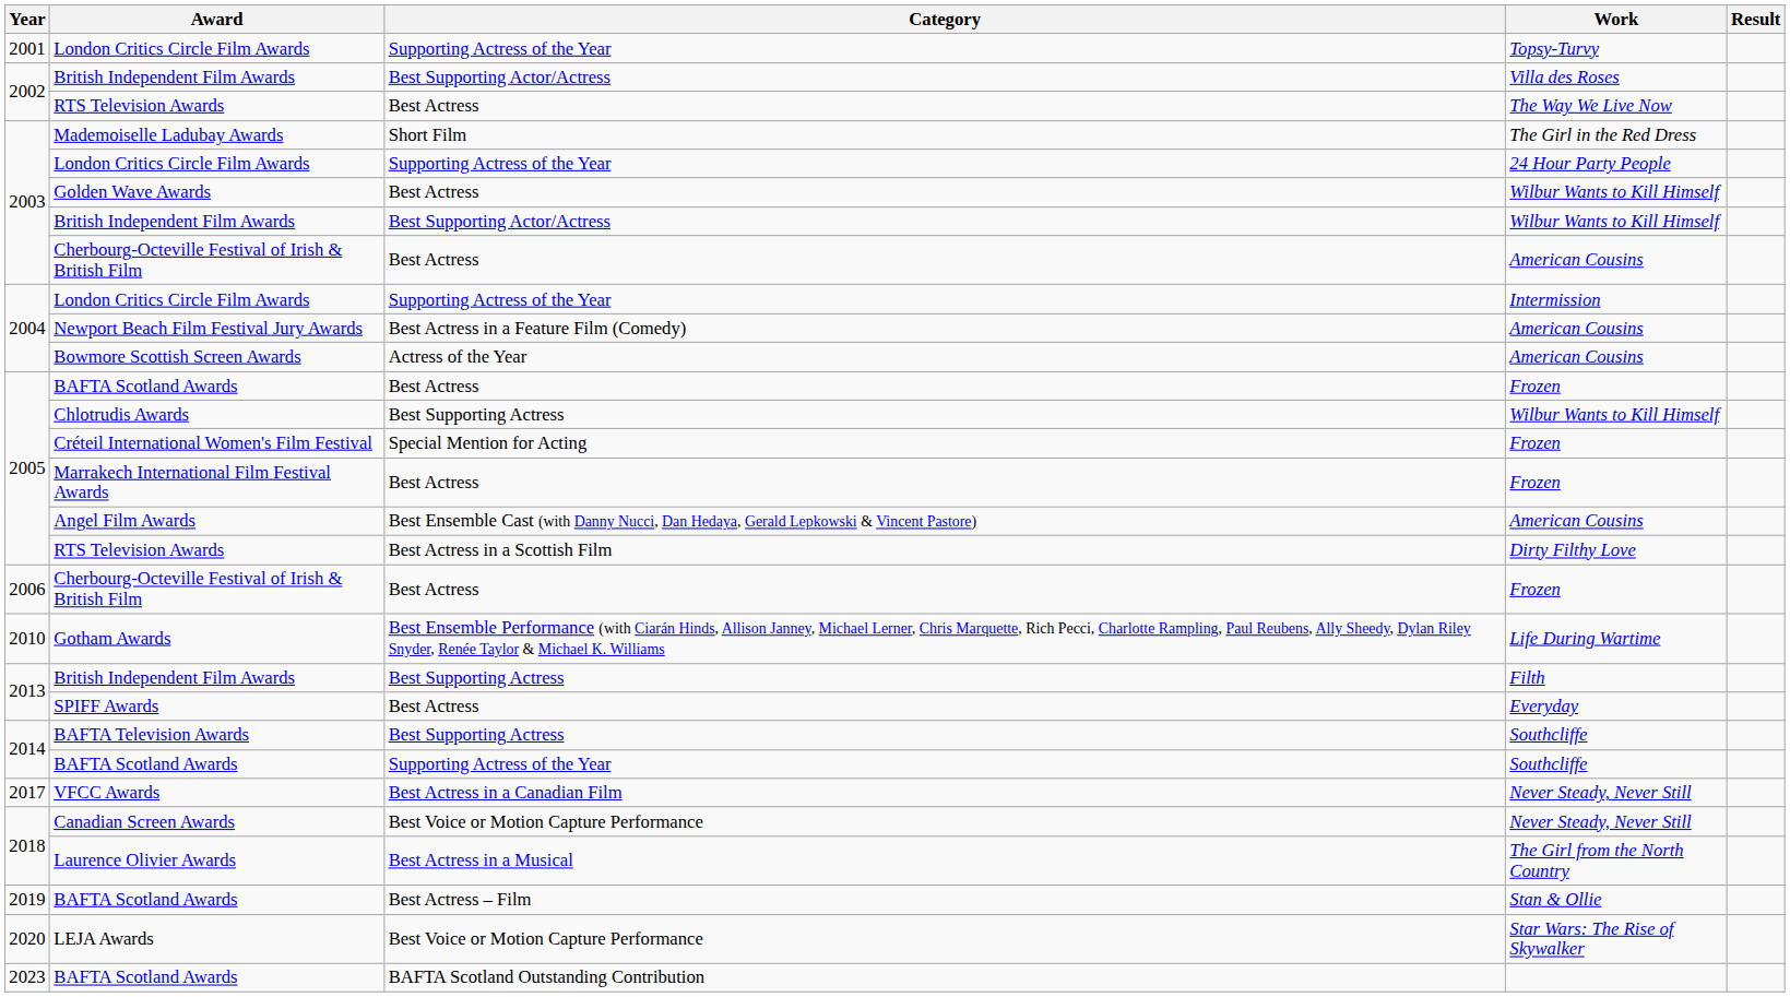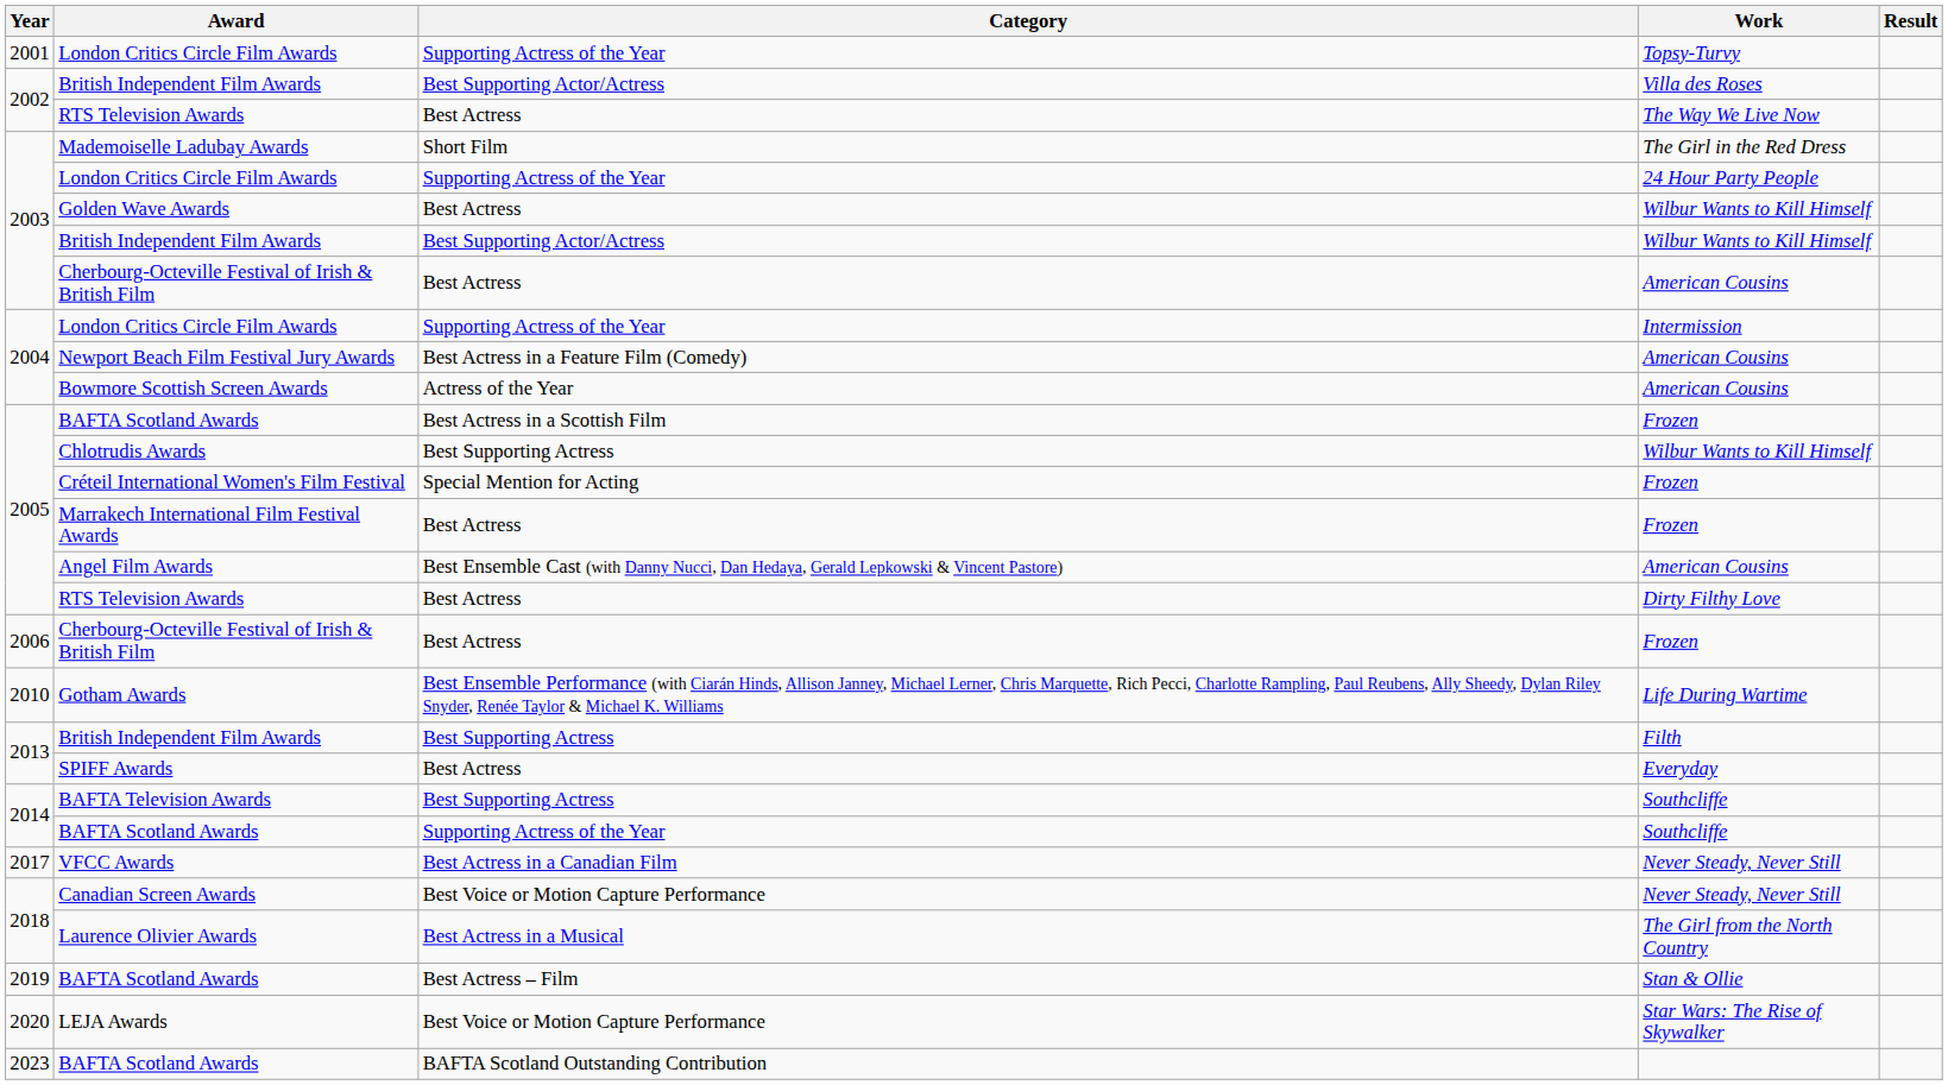BAFTA Scotland Awards / Frozen | Category: Best Actress -> Best Actress in a Scottish Film
RTS Television Awards / Dirty Filthy Love | Category: Best Actress in a Scottish Film -> Best Actress
